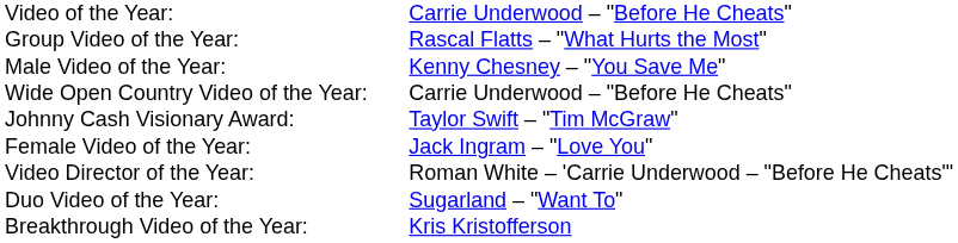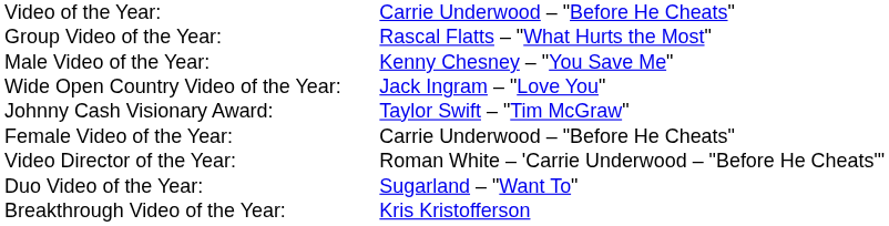Wide Open Country Video of the Year: | column 2: Carrie Underwood – "Before He Cheats" -> Jack Ingram – "Love You"
Female Video of the Year: | column 2: Jack Ingram – "Love You" -> Carrie Underwood – "Before He Cheats"
